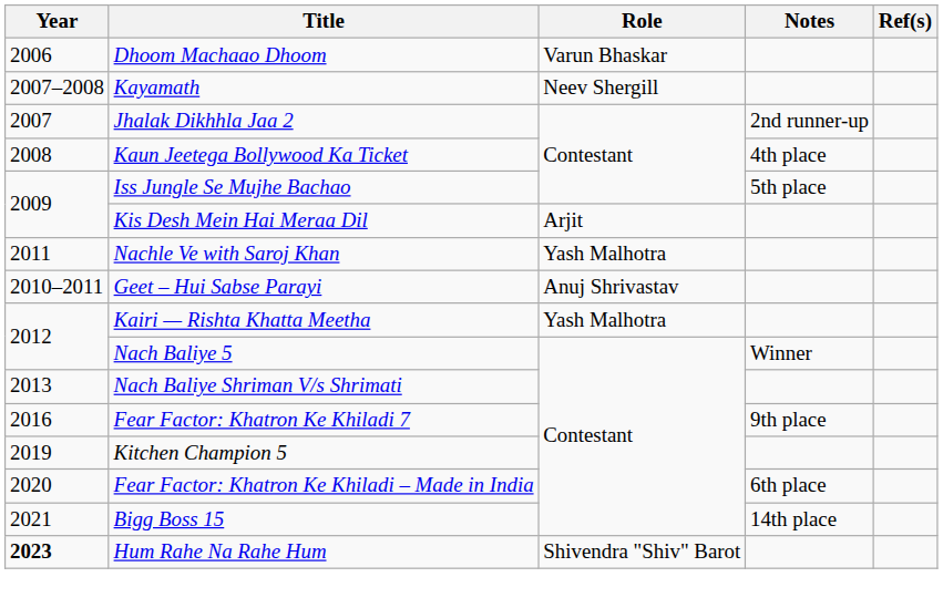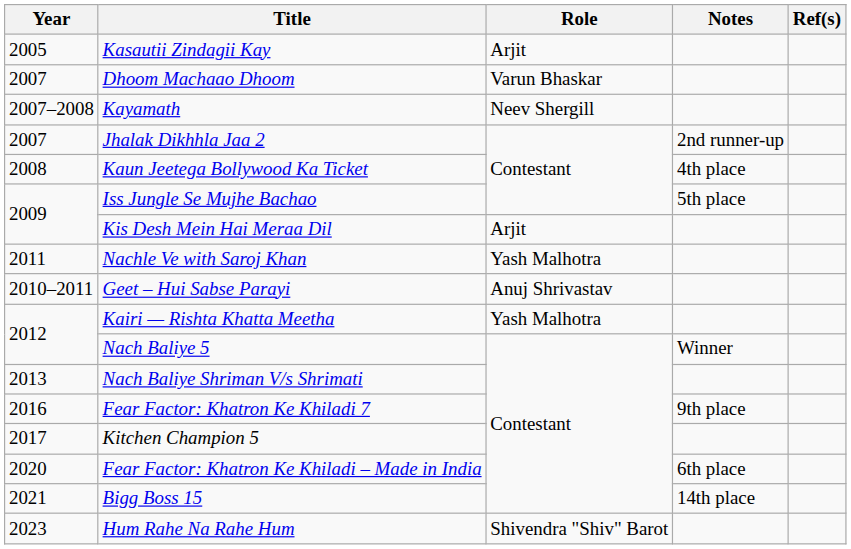+ row: 2005 | Kasautii Zindagii Kay | Arjit
Dhoom Machaao Dhoom | Year: 2006 -> 2007
Kitchen Champion 5 | Year: 2019 -> 2017
Hum Rahe Na Rahe Hum | Year: bold -> normal
